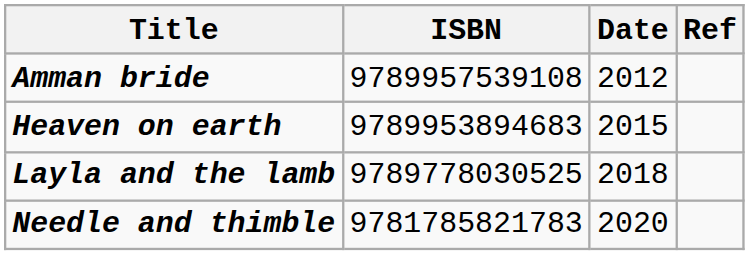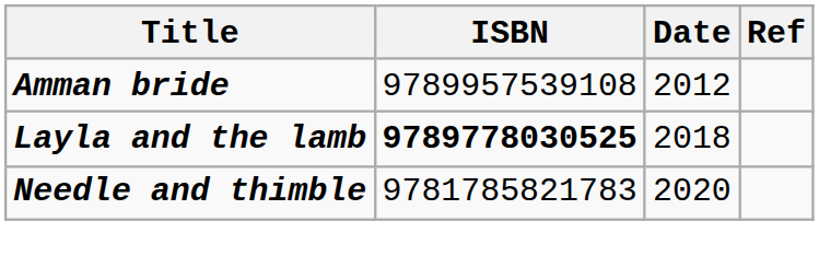- row: Heaven on earth | 9789953894683 | 2015
Layla and the lamb | ISBN: normal -> bold
